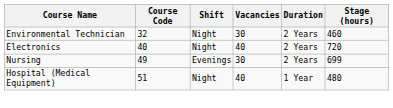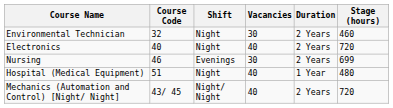Nursing | Course Code: 49 -> 46
+ row: Mechanics (Automation and Control) [Night/ Night] | 43/ 45 | Night/ Night | 40 | 2 Years | 720
